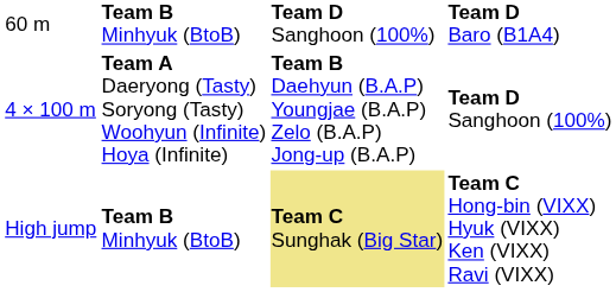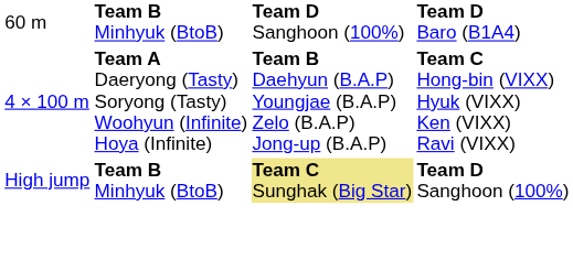4 × 100 m | column 4: Team D Sanghoon (100%) -> Team C Hong-bin (VIXX) Hyuk (VIXX) Ken (VIXX) Ravi (VIXX)
High jump | column 4: Team C Hong-bin (VIXX) Hyuk (VIXX) Ken (VIXX) Ravi (VIXX) -> Team D Sanghoon (100%)
